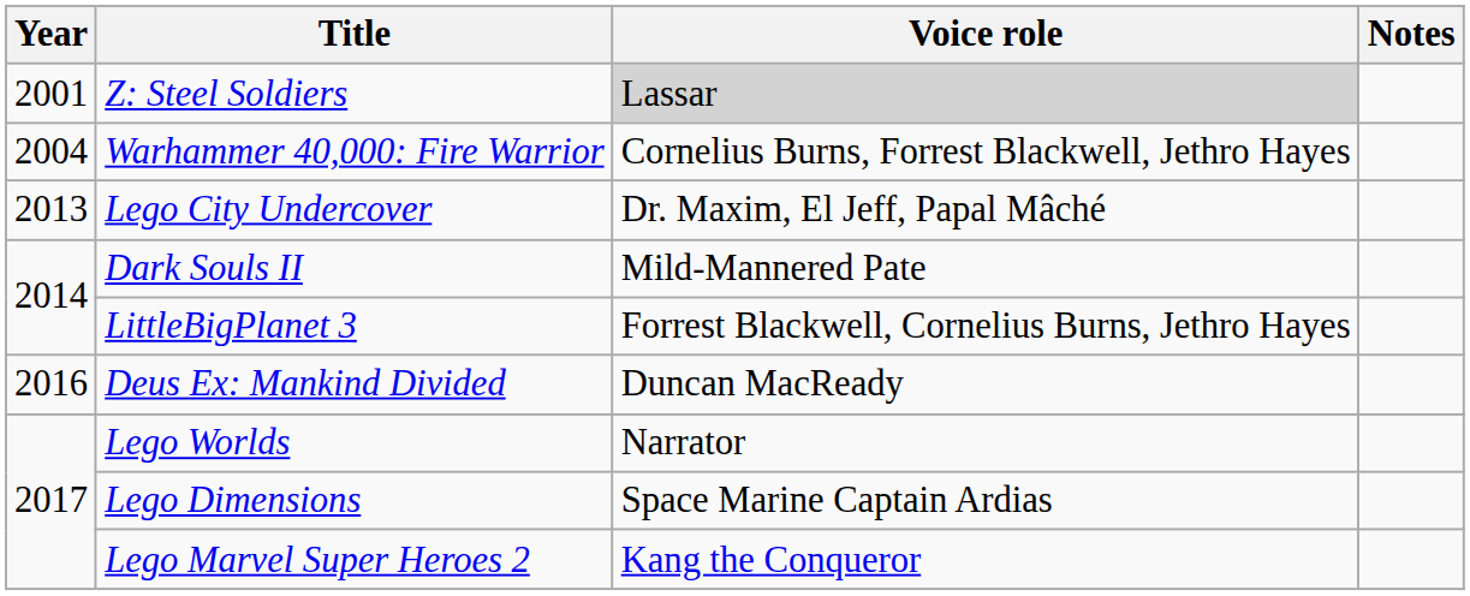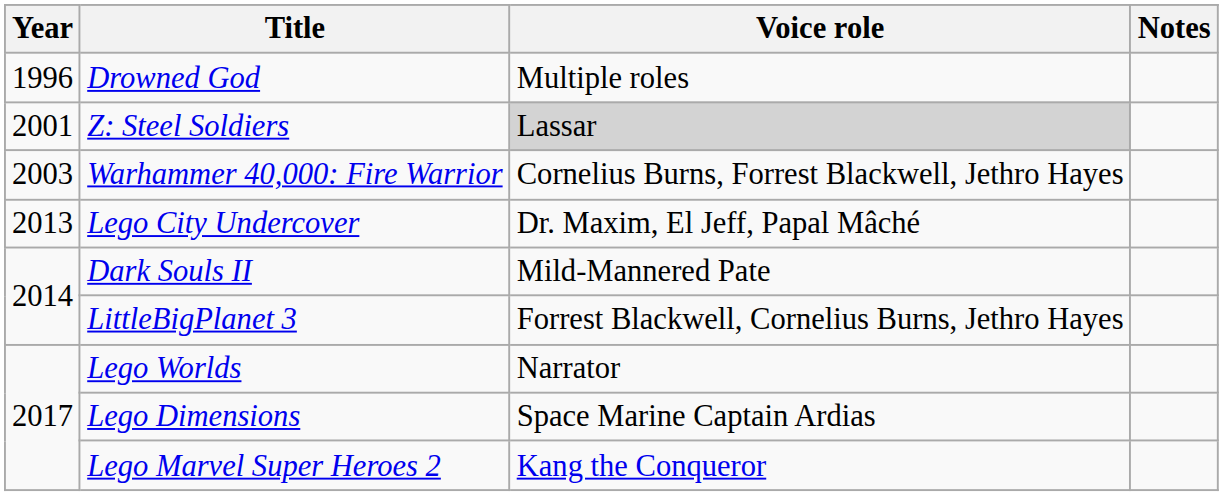+ row: 1996 | Drowned God | Multiple roles
Warhammer 40,000: Fire Warrior | Year: 2004 -> 2003
- row: 2016 | Deus Ex: Mankind Divided | Duncan MacReady
